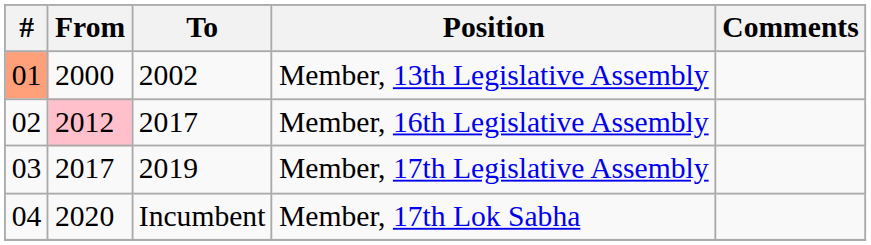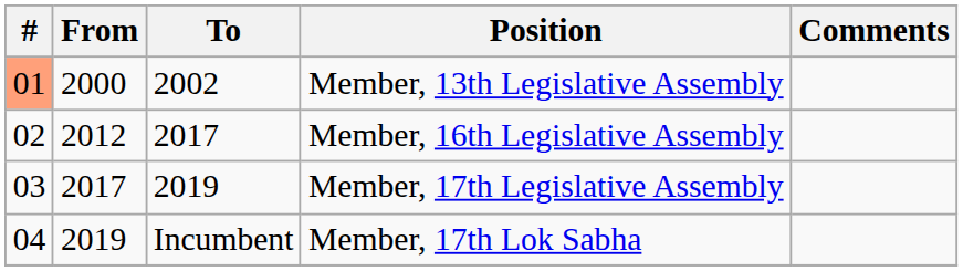Member, 16th Legislative Assembly | From: pink background -> no background
Member, 17th Lok Sabha | From: 2020 -> 2019
